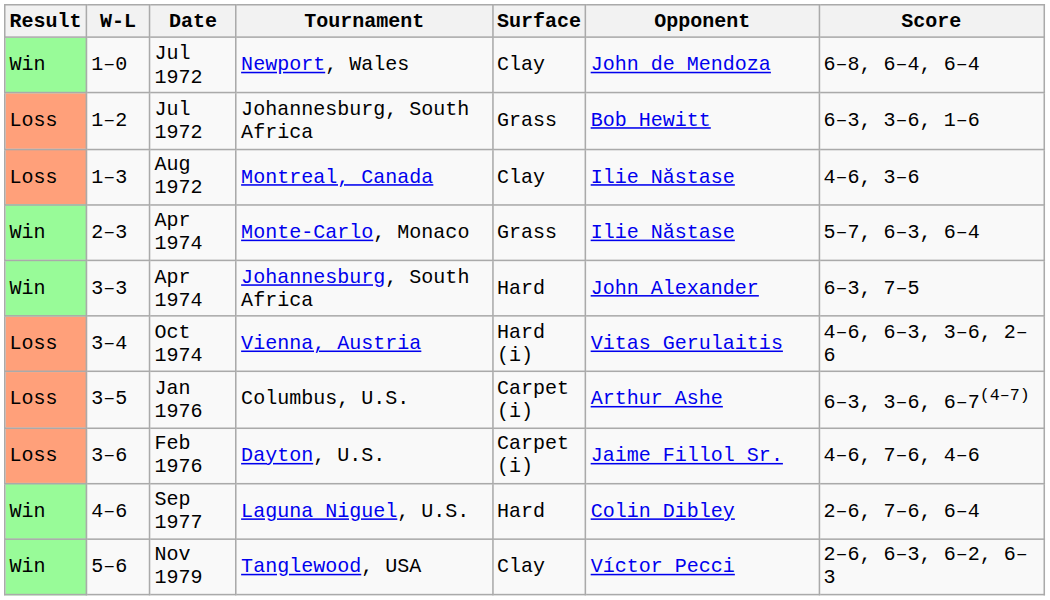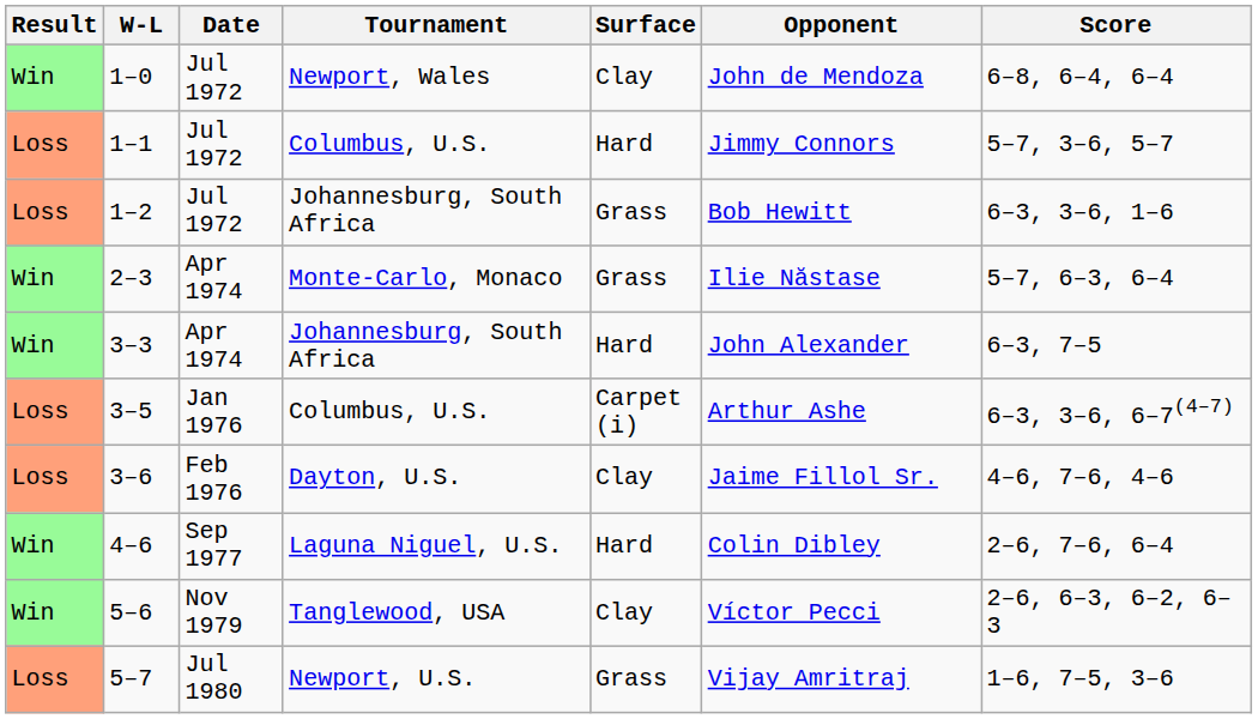+ row: Loss | 1–1 | Jul 1972 | Columbus, U.S. | Hard | Jimmy Connors | 5–7, 3–6, 5–7
- row: Loss | 1–3 | Aug 1972 | Montreal, Canada | Clay | Ilie Năstase | 4–6, 3–6
- row: Loss | 3–4 | Oct 1974 | Vienna, Austria | Hard (i) | Vitas Gerulaitis | 4–6, 6–3, 3–6, 2–6
3–6 | Surface: Carpet (i) -> Clay
+ row: Loss | 5–7 | Jul 1980 | Newport, U.S. | Grass | Vijay Amritraj | 1–6, 7–5, 3–6
